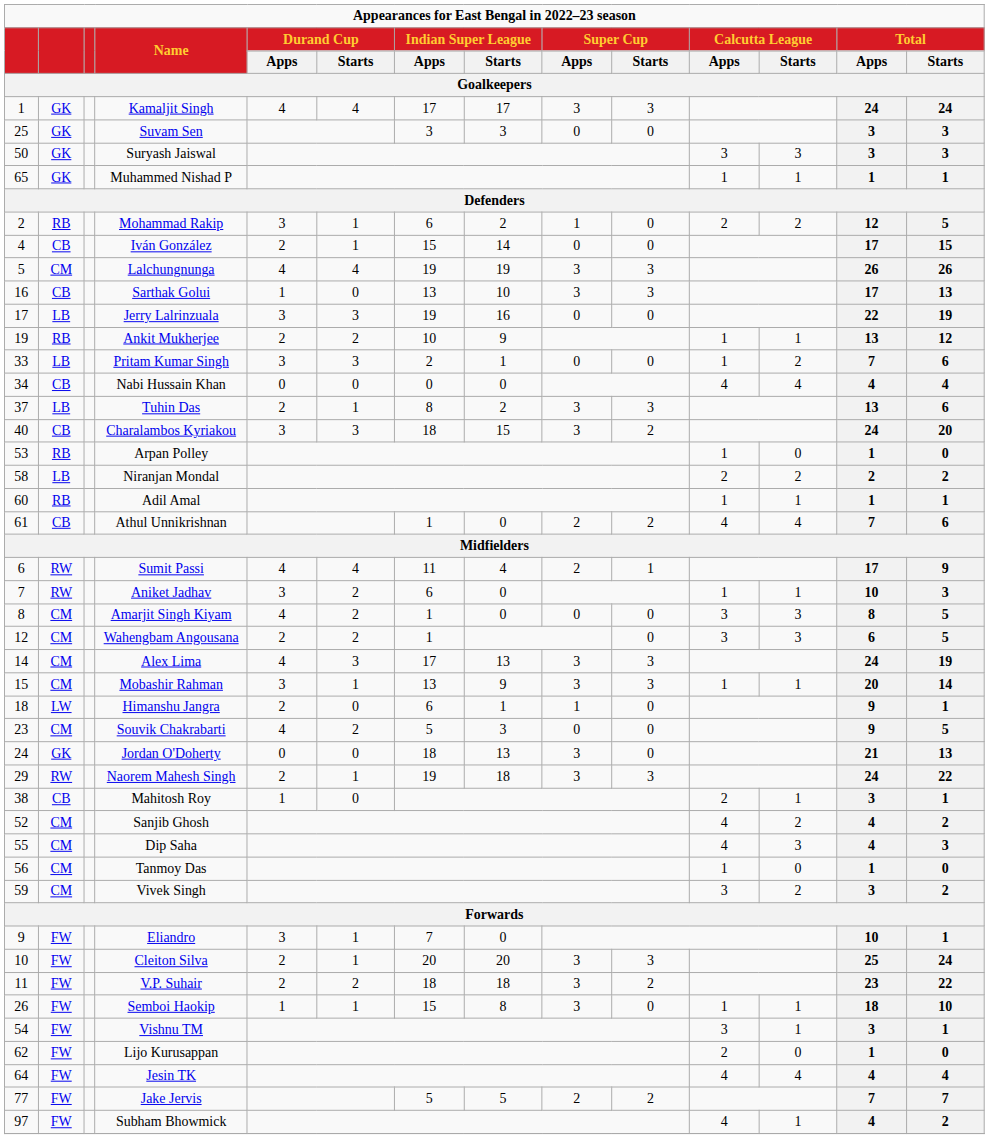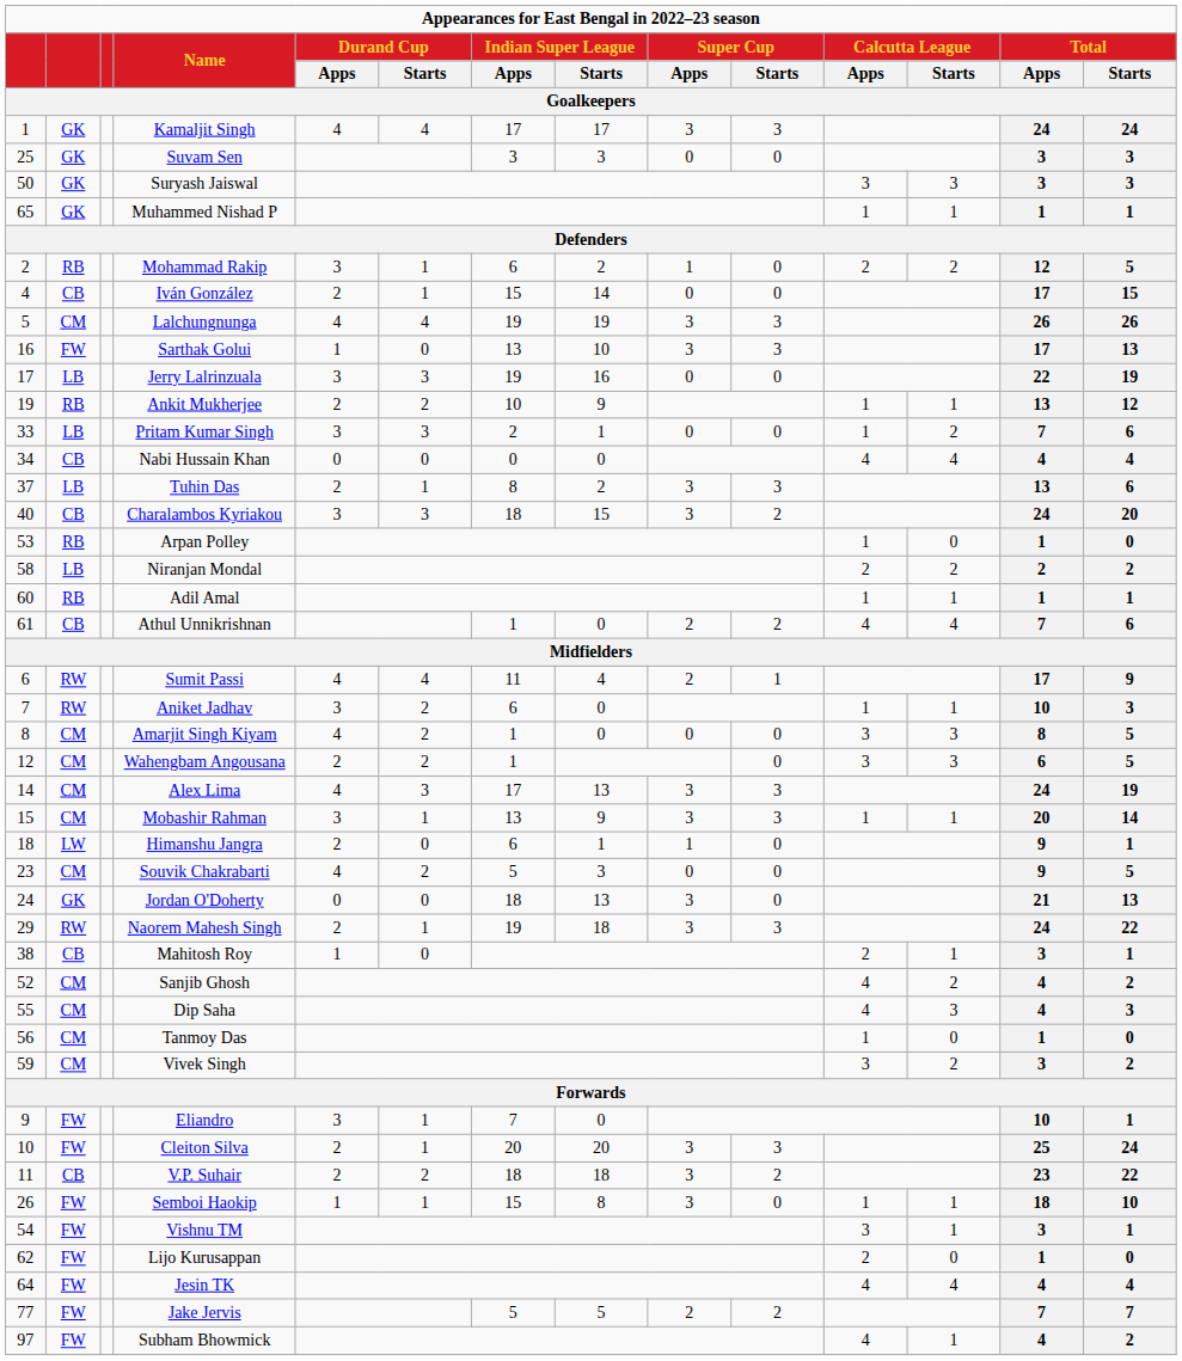Sarthak Golui | column 2: CB -> FW
V.P. Suhair | column 2: FW -> CB
